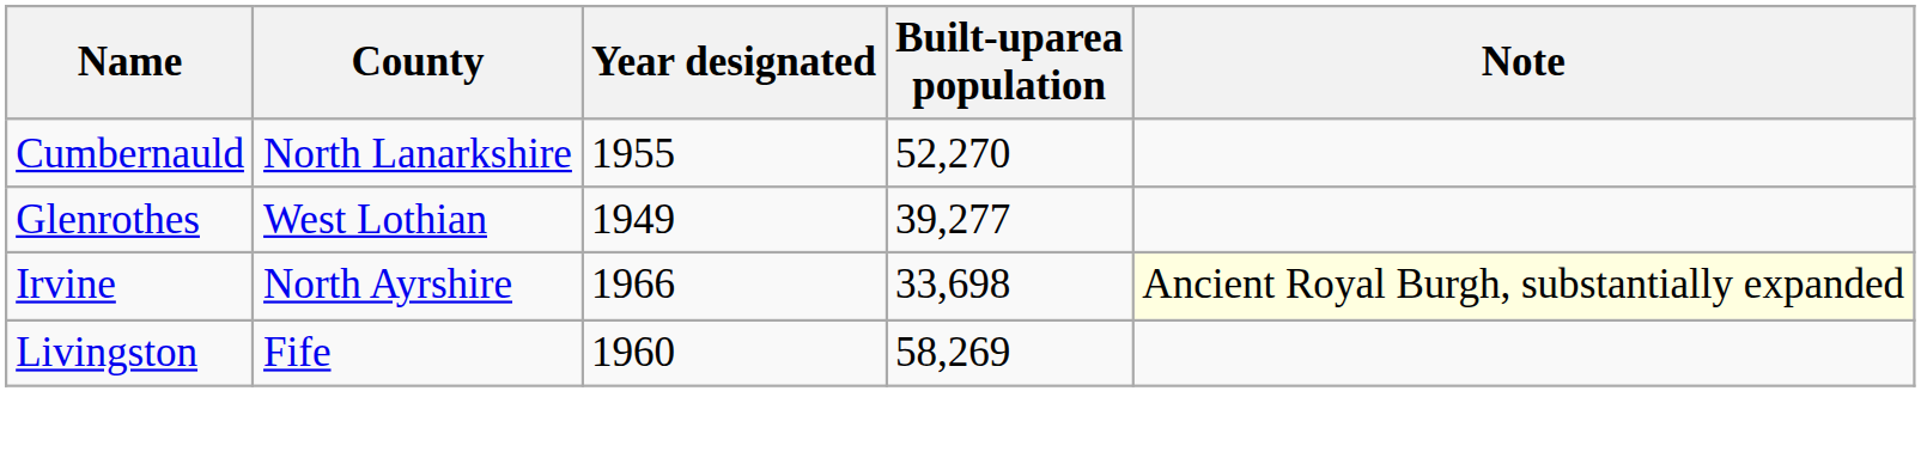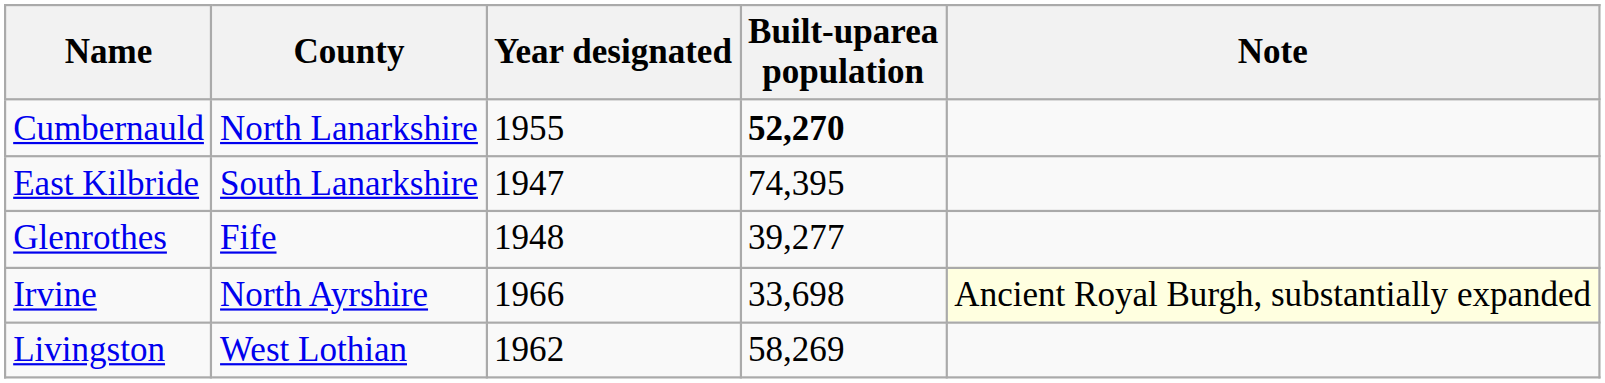Cumbernauld | Built‑uparea population: normal -> bold
+ row: East Kilbride | South Lanarkshire | 1947 | 74,395
Glenrothes | County: West Lothian -> Fife
Glenrothes | Year designated: 1949 -> 1948
Livingston | County: Fife -> West Lothian
Livingston | Year designated: 1960 -> 1962
